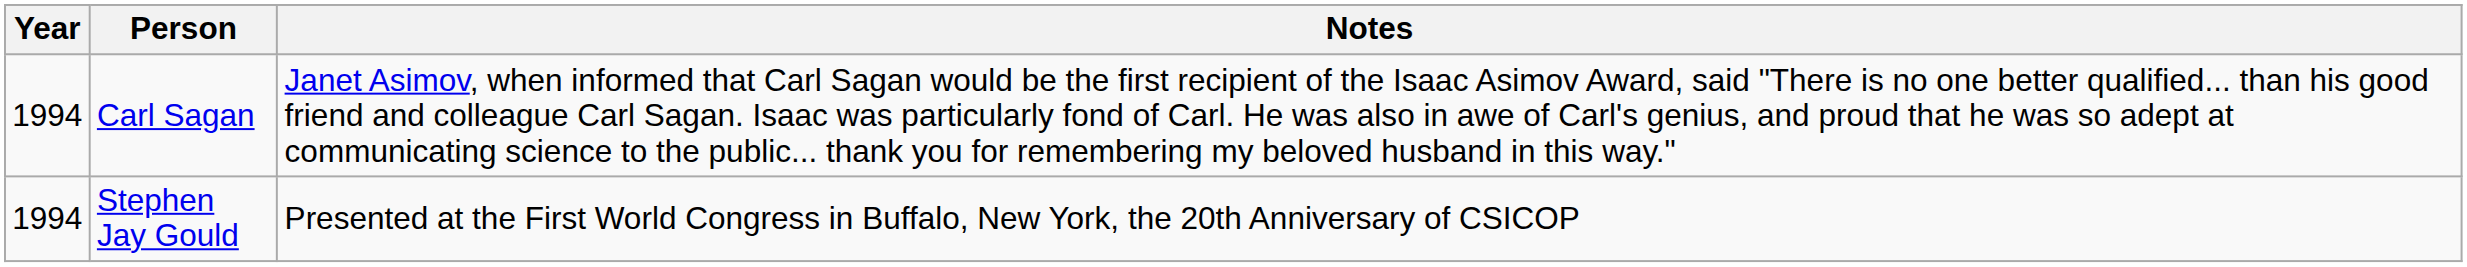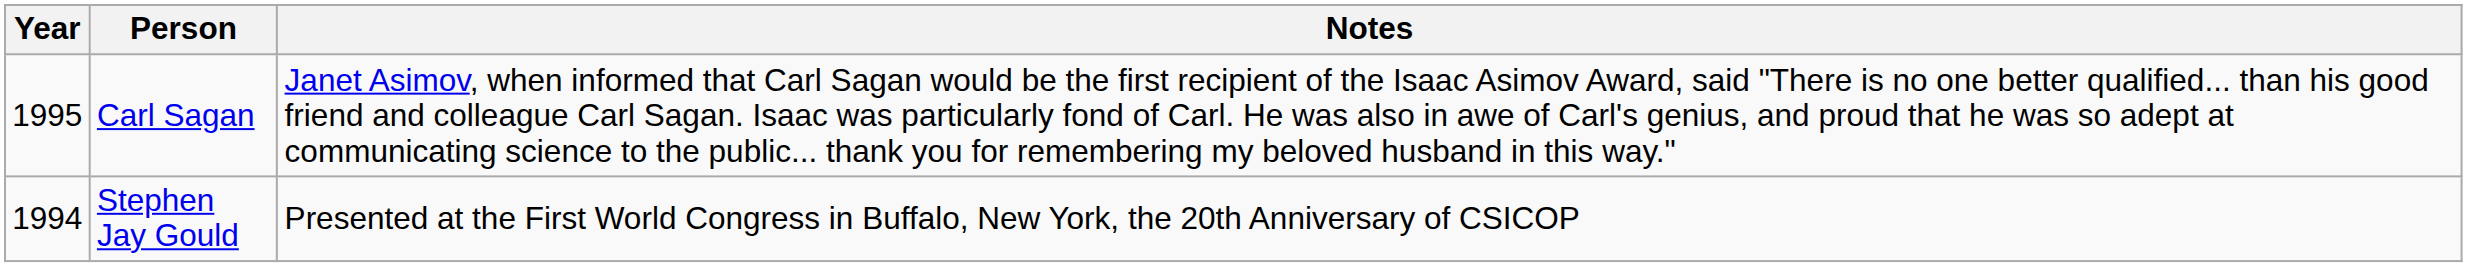Carl Sagan | Year: 1994 -> 1995
